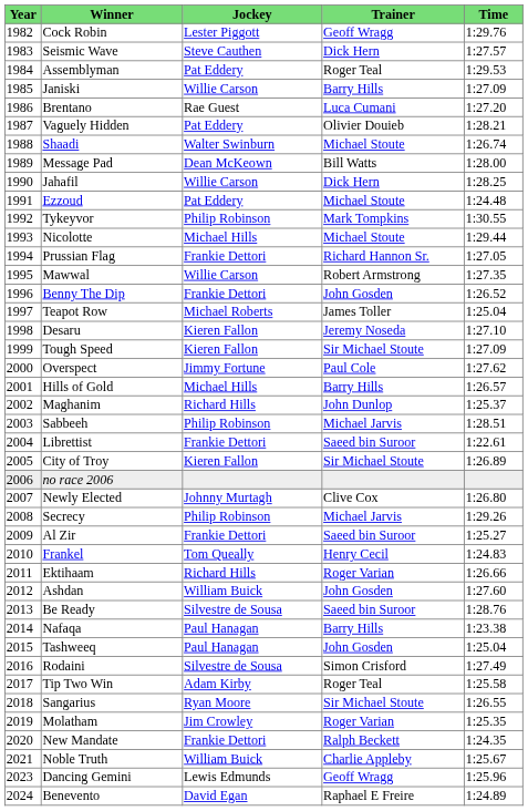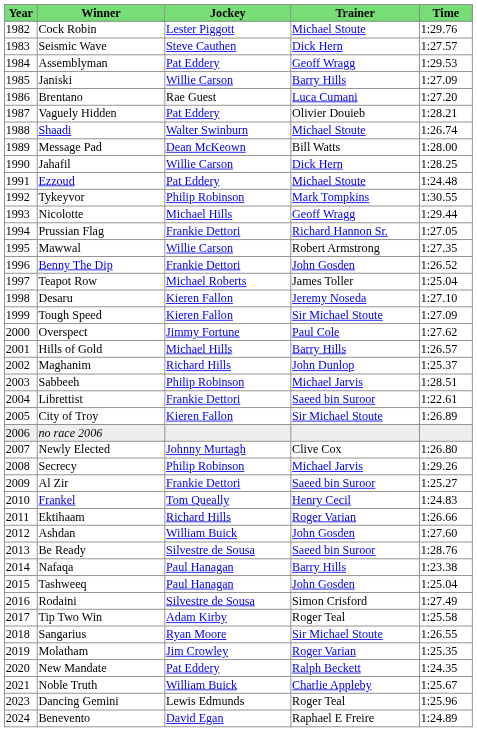Cock Robin | Trainer: Geoff Wragg -> Michael Stoute
Assemblyman | Trainer: Roger Teal -> Geoff Wragg
Nicolotte | Trainer: Michael Stoute -> Geoff Wragg
New Mandate | Jockey: Frankie Dettori -> Pat Eddery
Dancing Gemini | Trainer: Geoff Wragg -> Roger Teal
